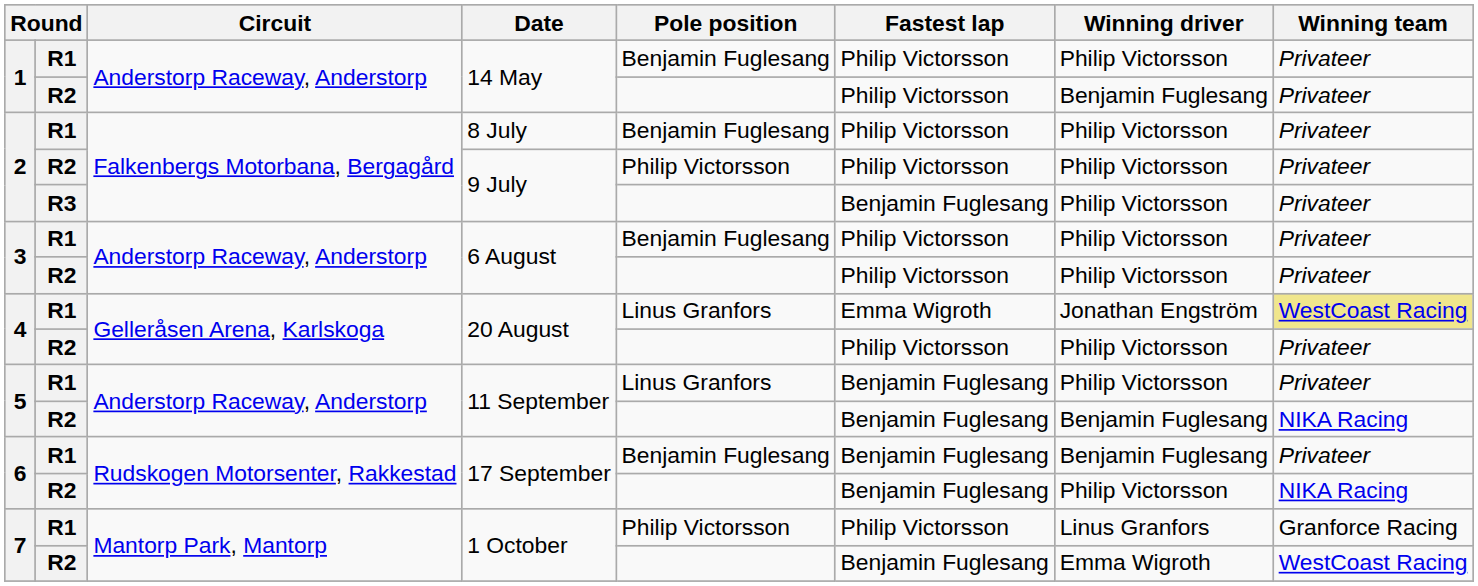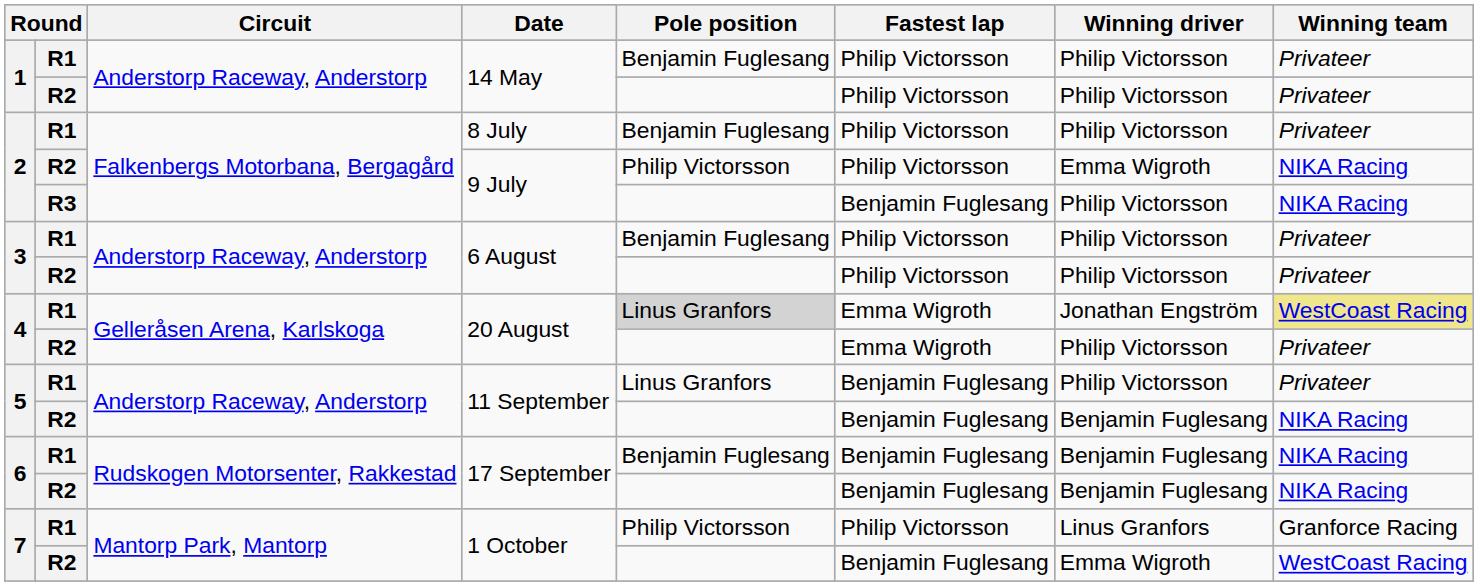R2 / 14 May | Winning driver: Benjamin Fuglesang -> Philip Victorsson
R2 / 9 July | Winning driver: Philip Victorsson -> Emma Wigroth
R2 / 9 July | Winning team: Privateer -> NIKA Racing
R3 / 9 July | Winning team: Privateer -> NIKA Racing
R1 / 20 August | Pole position: no background -> lightgrey background
R2 / 20 August | Fastest lap: Philip Victorsson -> Emma Wigroth
R1 / 17 September | Winning team: Privateer -> NIKA Racing
R2 / 17 September | Winning driver: Philip Victorsson -> Benjamin Fuglesang
